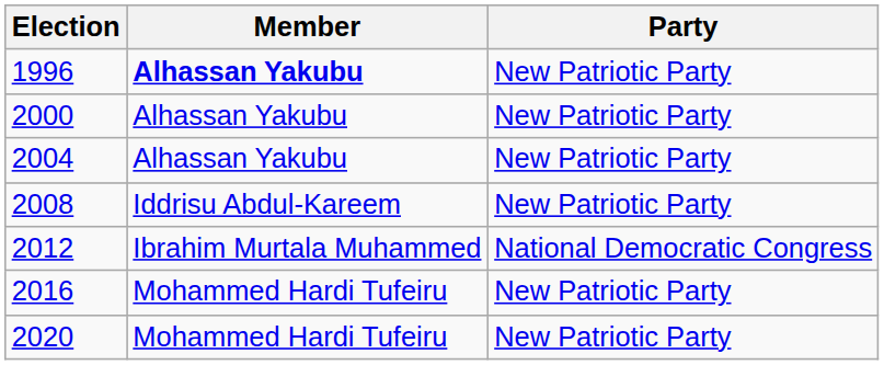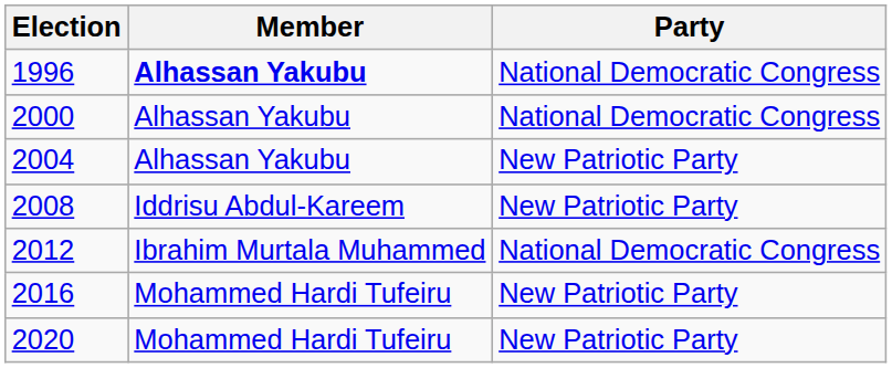1996 | Party: New Patriotic Party -> National Democratic Congress
2000 | Party: New Patriotic Party -> National Democratic Congress
